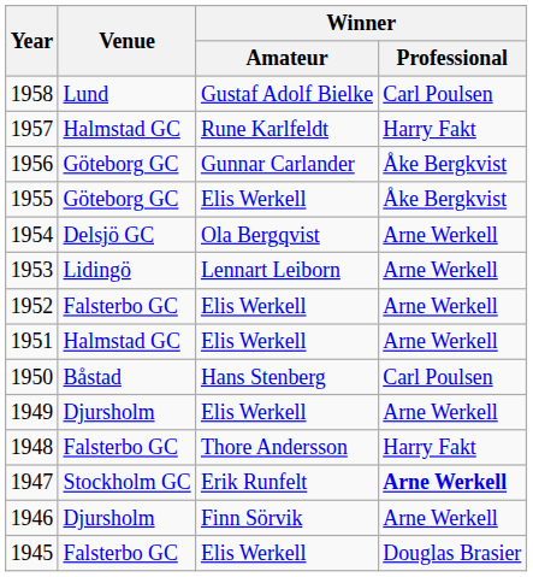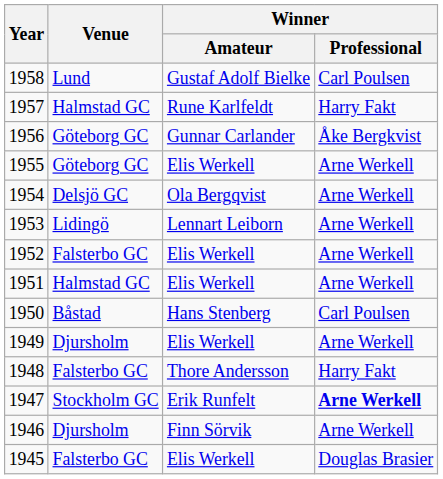1955 | Winner / Professional: Åke Bergkvist -> Arne Werkell
